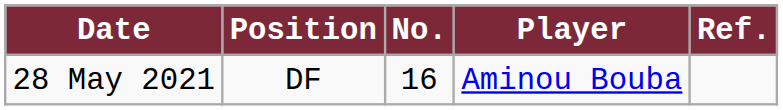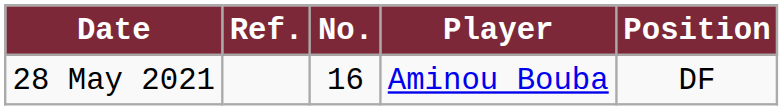columns swapped: Position <-> Ref.
